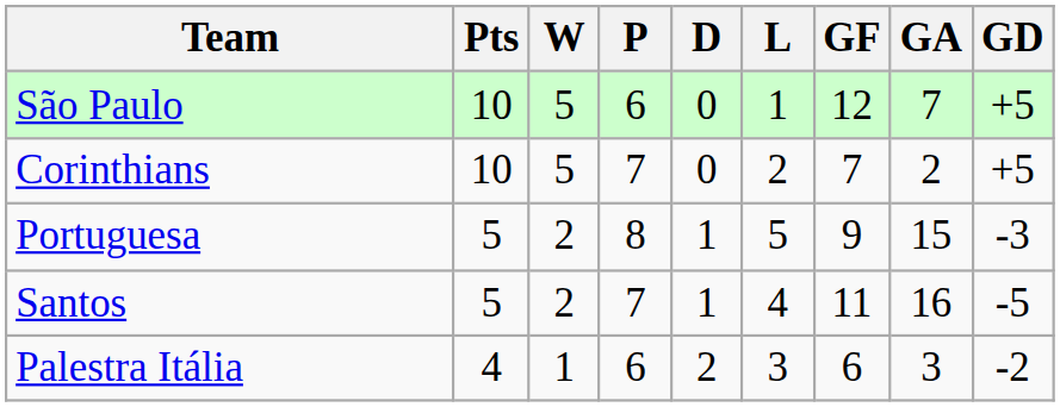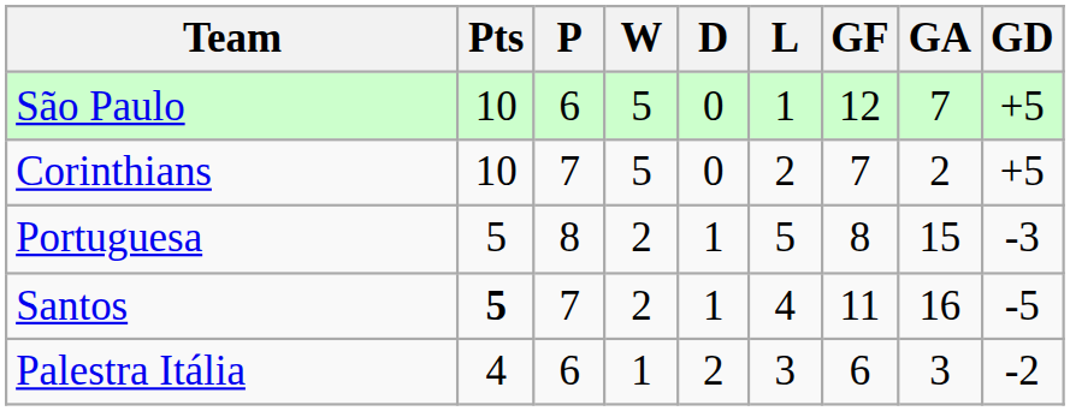columns swapped: P <-> W
Portuguesa | GF: 9 -> 8
Santos | Pts: normal -> bold
